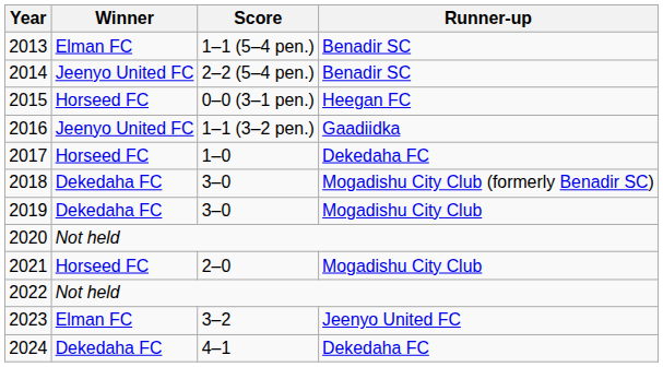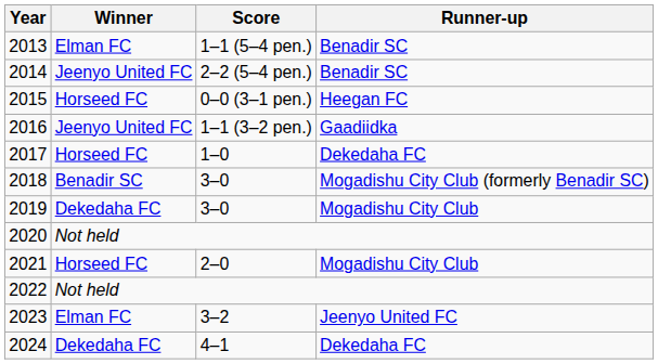2018 | Winner: Dekedaha FC -> Benadir SC
